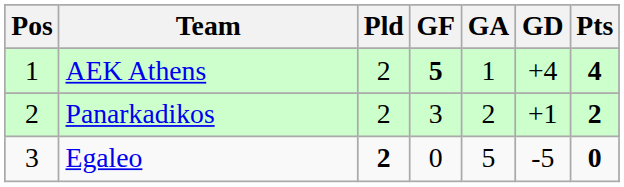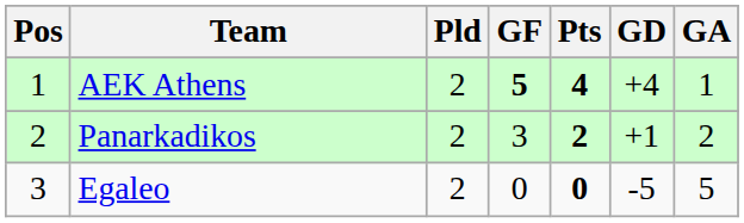columns swapped: GA <-> Pts
Egaleo | Pld: bold -> normal
